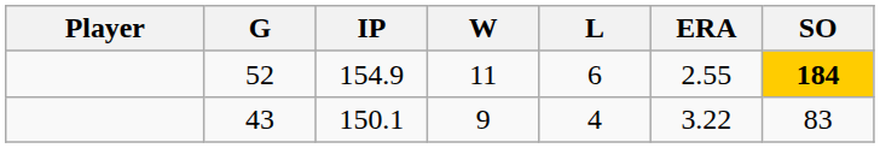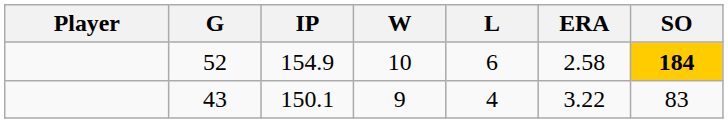52 | W: 11 -> 10
52 | ERA: 2.55 -> 2.58
